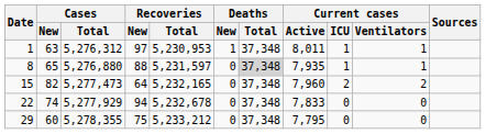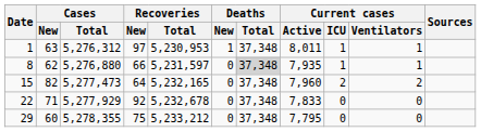8 | Cases / New: 65 -> 62
8 | Recoveries / New: 88 -> 66
22 | Cases / New: 74 -> 71
22 | Recoveries / New: 94 -> 92
